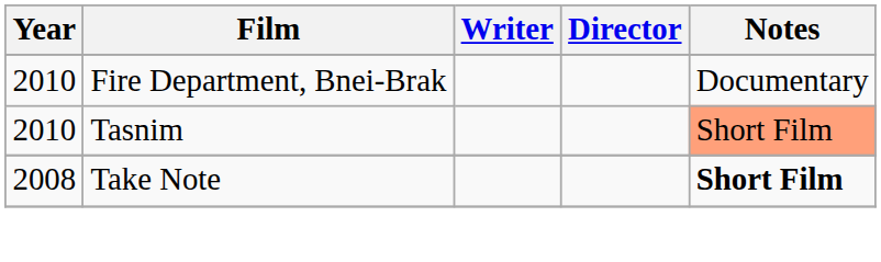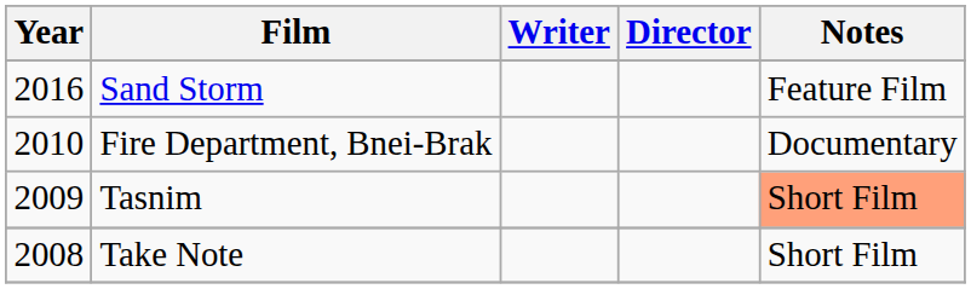+ row: 2016 | Sand Storm | Feature Film
Tasnim | Year: 2010 -> 2009
Take Note | Notes: bold -> normal
